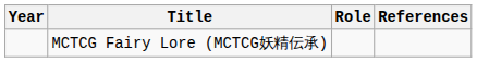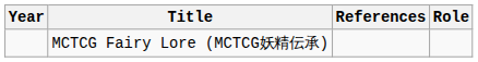columns swapped: Role <-> References
